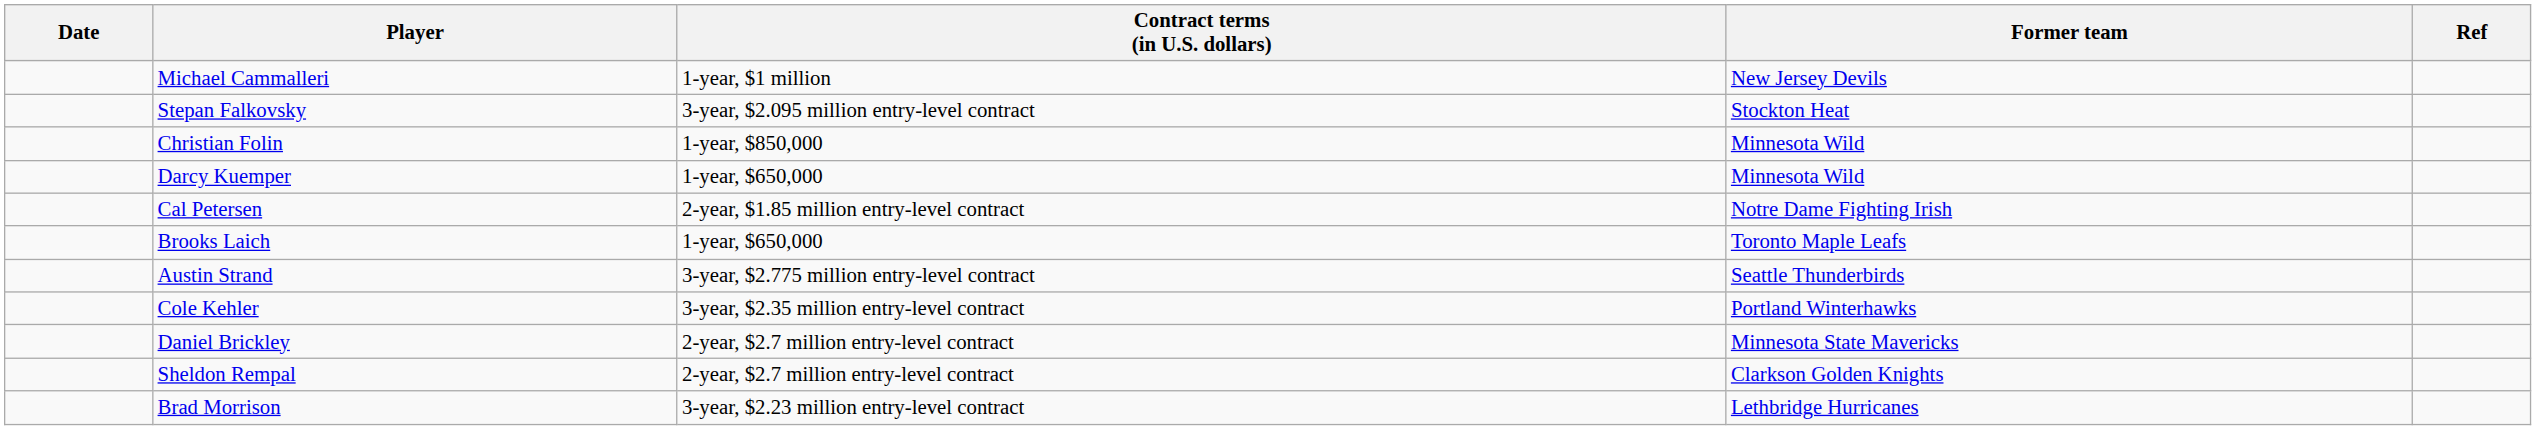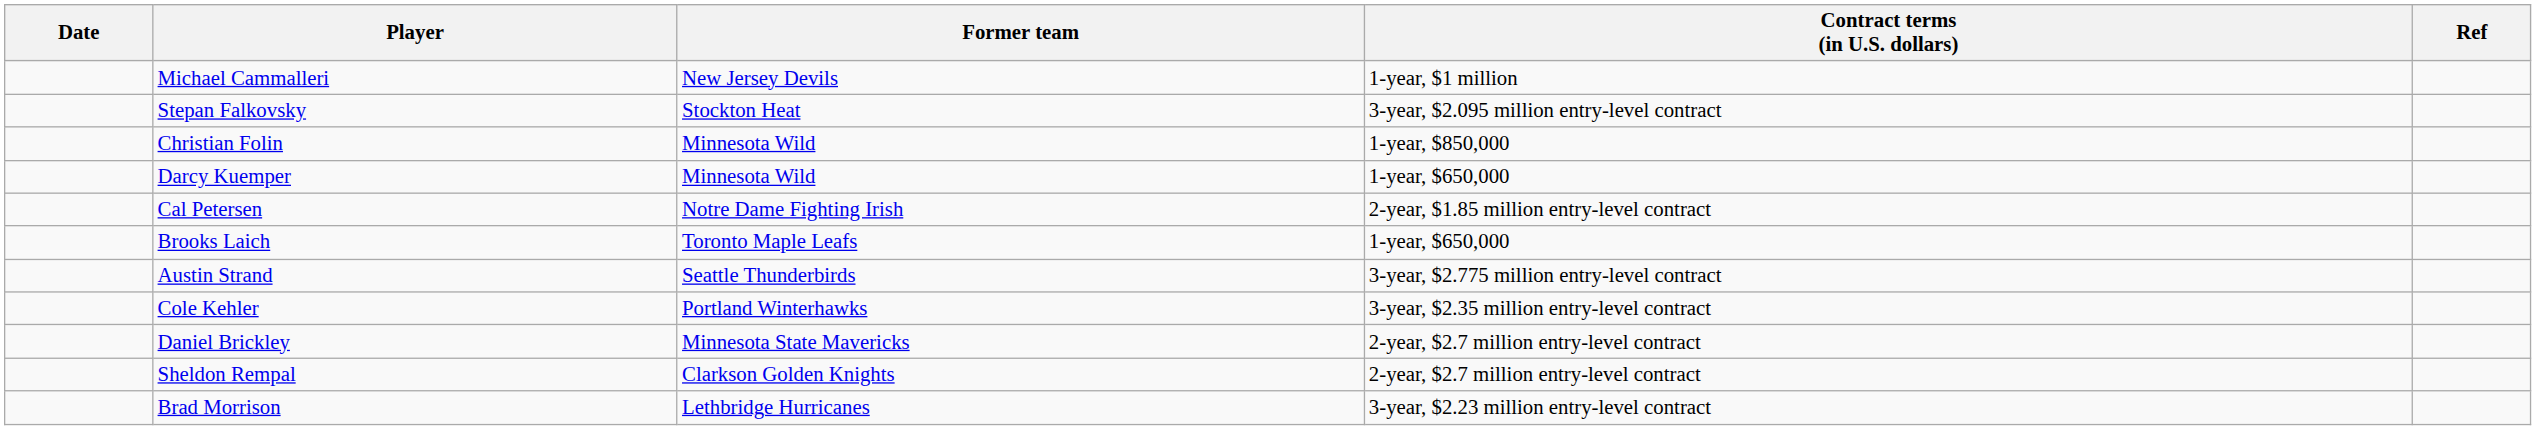columns swapped: Former team <-> Contract terms (in U.S. dollars)
